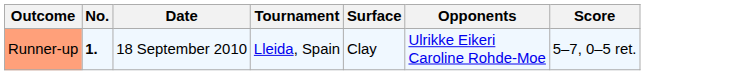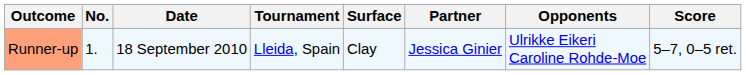+ column: Partner | Jessica Ginier
Runner-up | No.: bold -> normal
